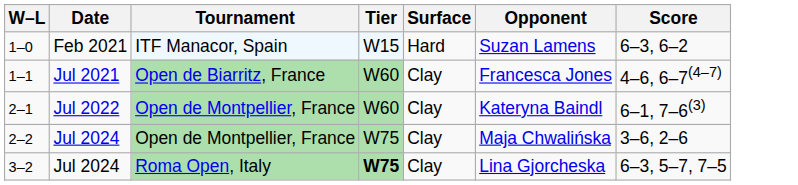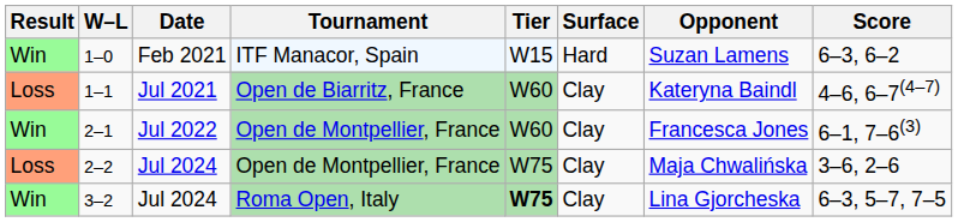+ column: Result | Win | Loss | Win | Loss | Win
1–1 | Opponent: Francesca Jones -> Kateryna Baindl
2–1 | Opponent: Kateryna Baindl -> Francesca Jones
